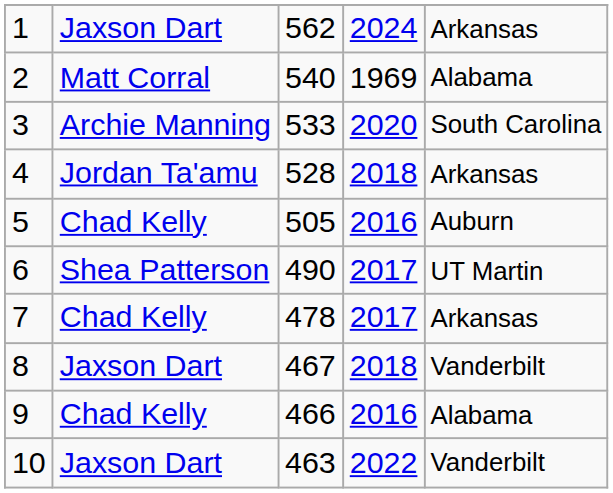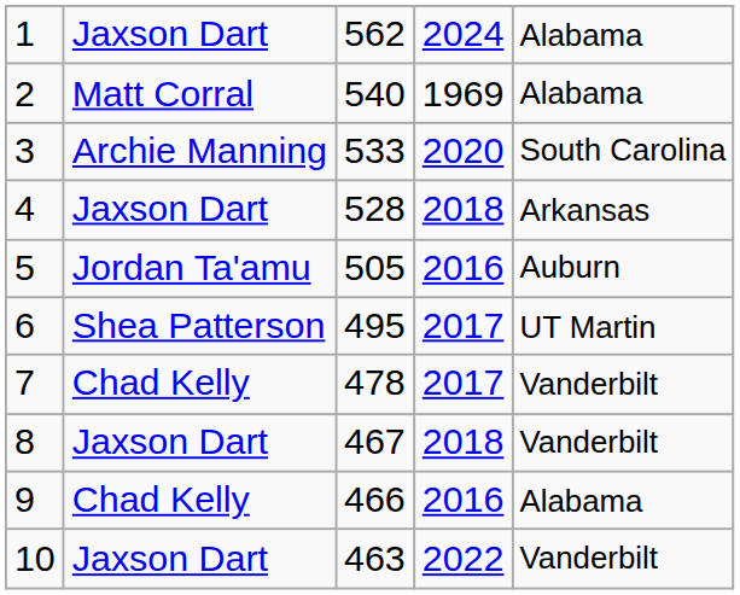1 | column 5: Arkansas -> Alabama
4 | column 2: Jordan Ta'amu -> Jaxson Dart
5 | column 2: Chad Kelly -> Jordan Ta'amu
6 | column 3: 490 -> 495
7 | column 5: Arkansas -> Vanderbilt
